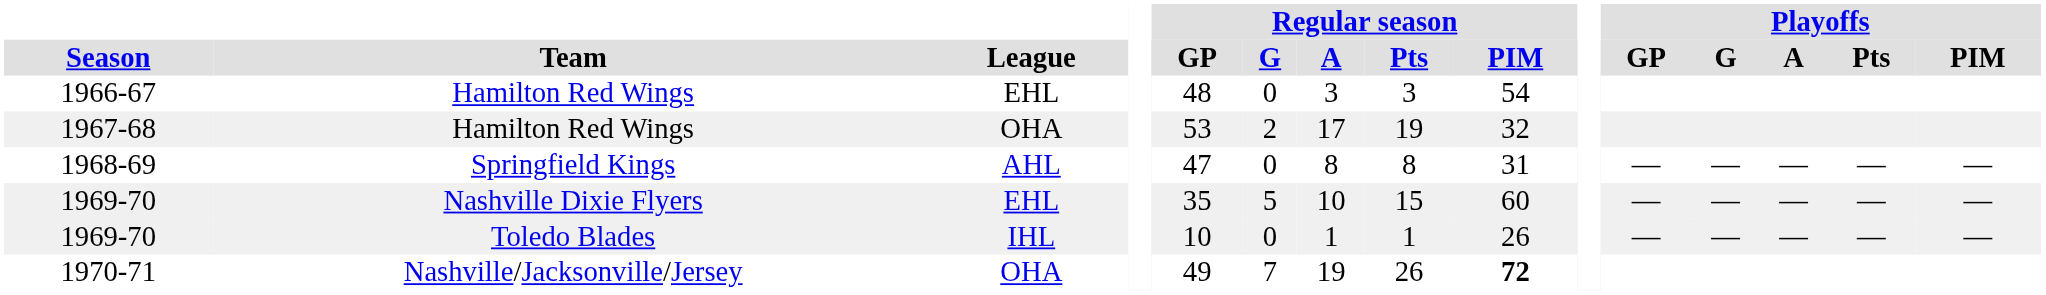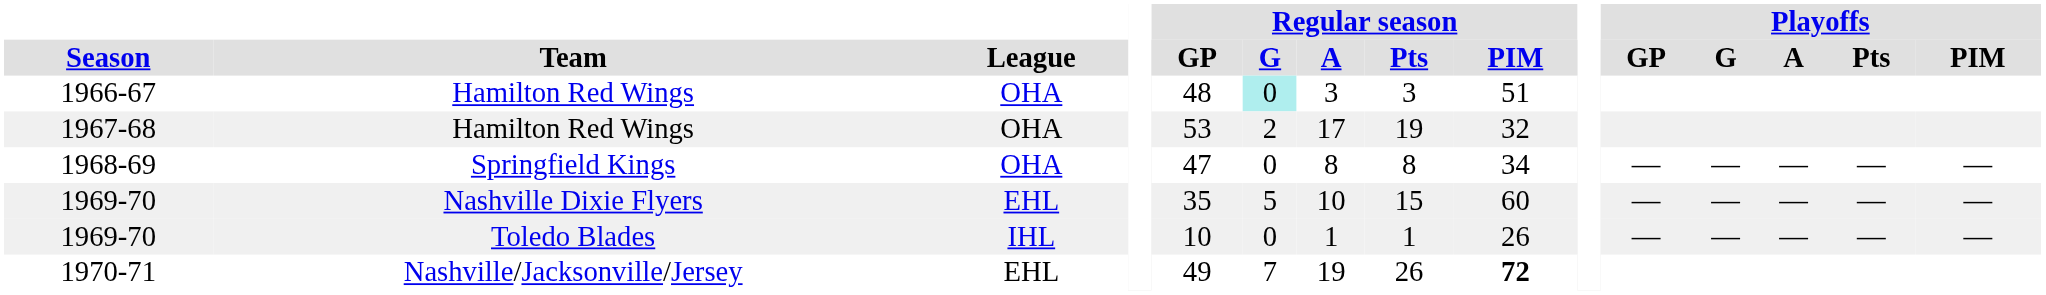1966-67 | League: EHL -> OHA
1966-67 | Regular season / G: no background -> paleturquoise background
1966-67 | Regular season / PIM: 54 -> 51
1968-69 | League: AHL -> OHA
1968-69 | Regular season / PIM: 31 -> 34
1970-71 | League: OHA -> EHL
